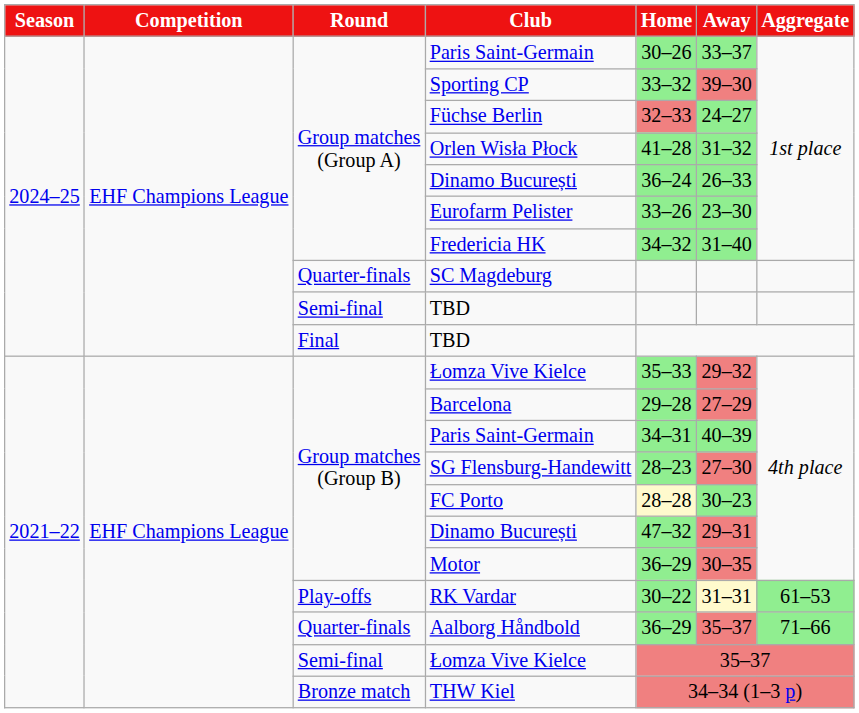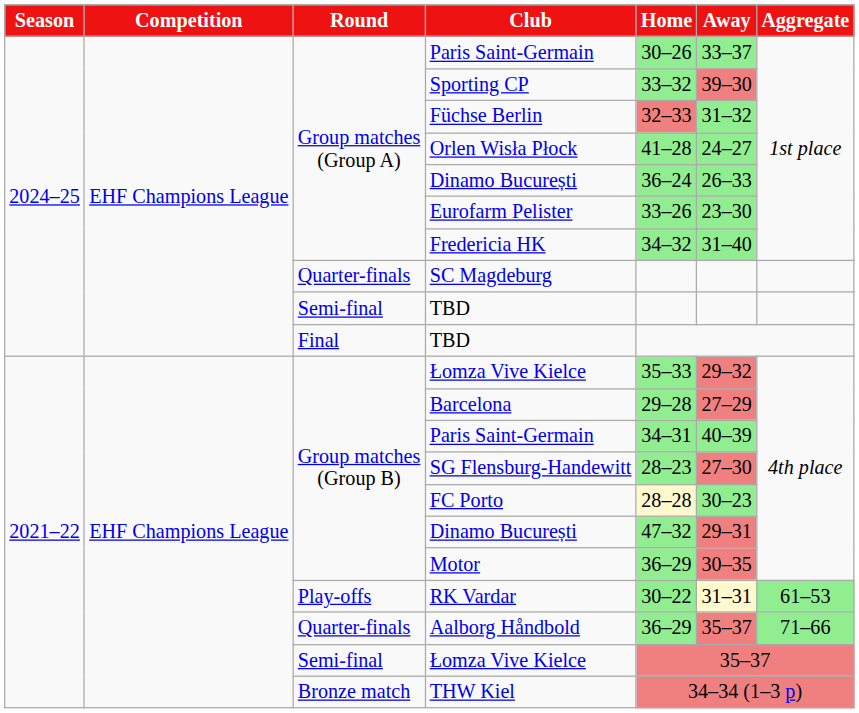Füchse Berlin | Away: 24–27 -> 31–32
Orlen Wisła Płock | Away: 31–32 -> 24–27
